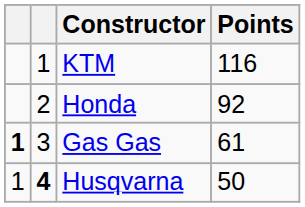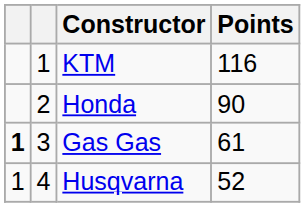Honda | Points: 92 -> 90
Husqvarna | column 2: bold -> normal
Husqvarna | Points: 50 -> 52
